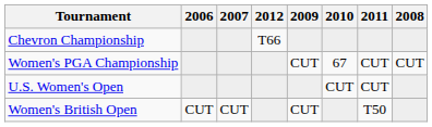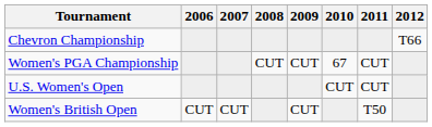columns swapped: 2008 <-> 2012
